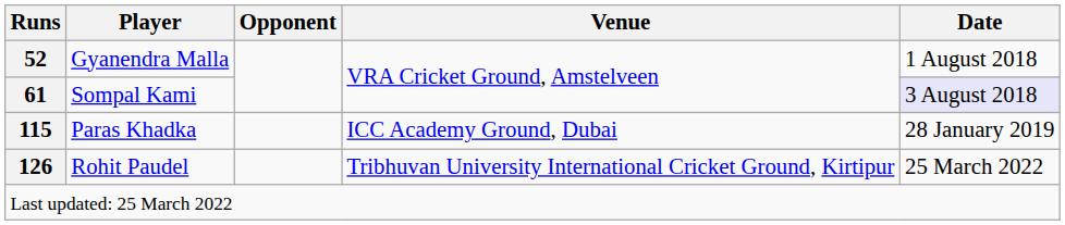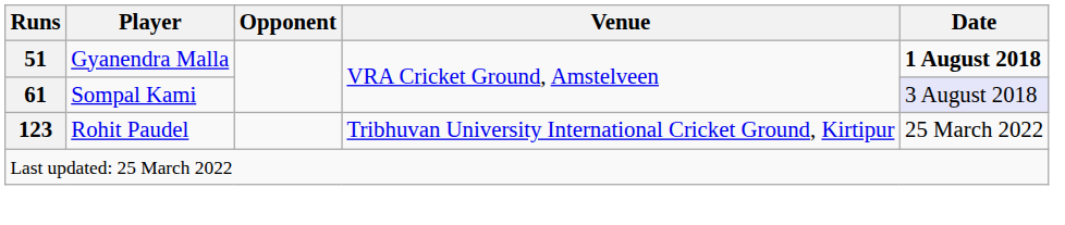Gyanendra Malla | Runs: 52 -> 51
Gyanendra Malla | Date: normal -> bold
- row: 115 | Paras Khadka | ICC Academy Ground, Dubai | 28 January 2019
Rohit Paudel | Runs: 126 -> 123
